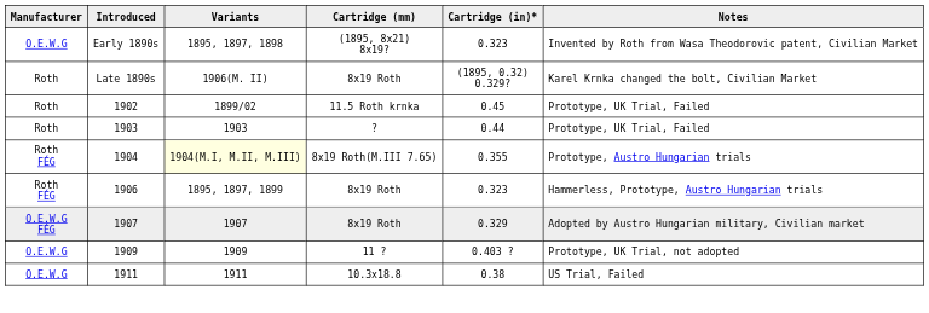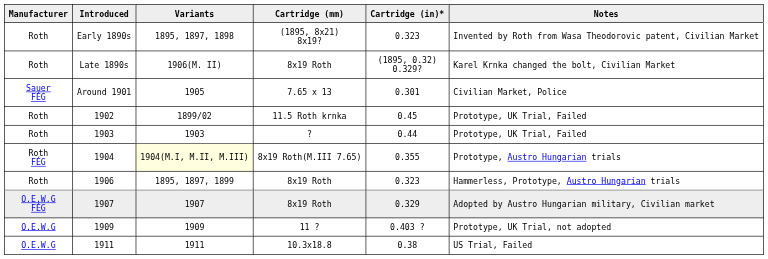Early 1890s | column 1: O.E.W.G -> Roth
+ row: Sauer FÉG | Around 1901 | 1905 | 7.65 x 13 | 0.301 | Civilian Market, Police
1906 | column 1: Roth FÉG -> Roth
